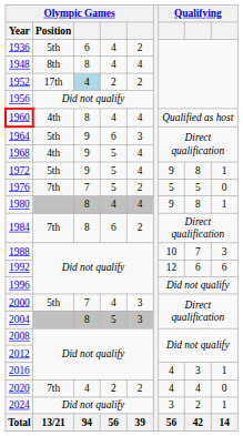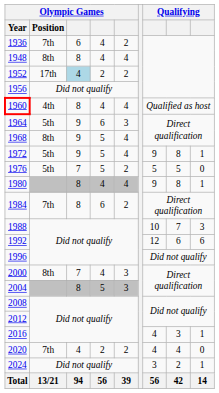1936 | Olympic Games / Position: 5th -> 7th
1968 | Olympic Games / Position: 4th -> 8th
1976 | Olympic Games / Position: 7th -> 5th
2000 | Olympic Games / Position: 5th -> 8th
